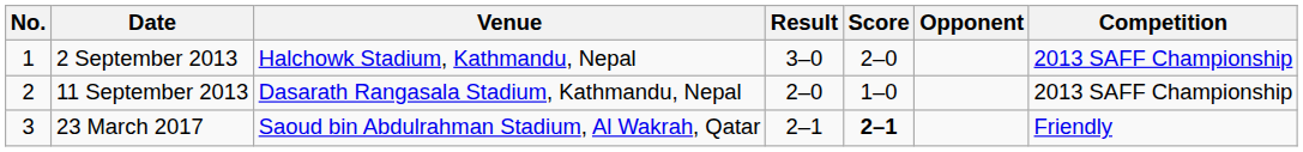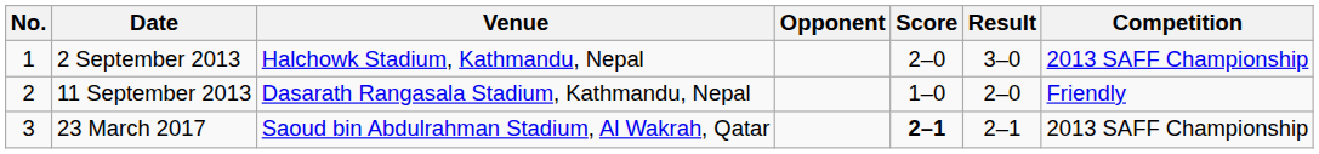columns swapped: Opponent <-> Result
11 September 2013 | Competition: 2013 SAFF Championship -> Friendly
23 March 2017 | Competition: Friendly -> 2013 SAFF Championship
